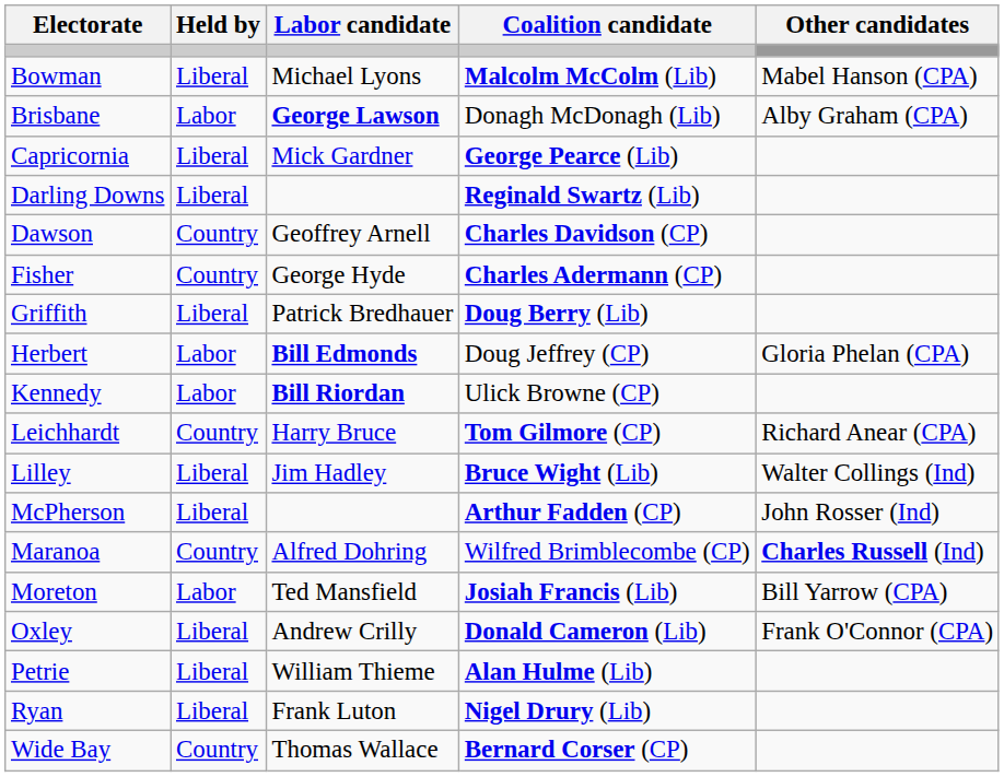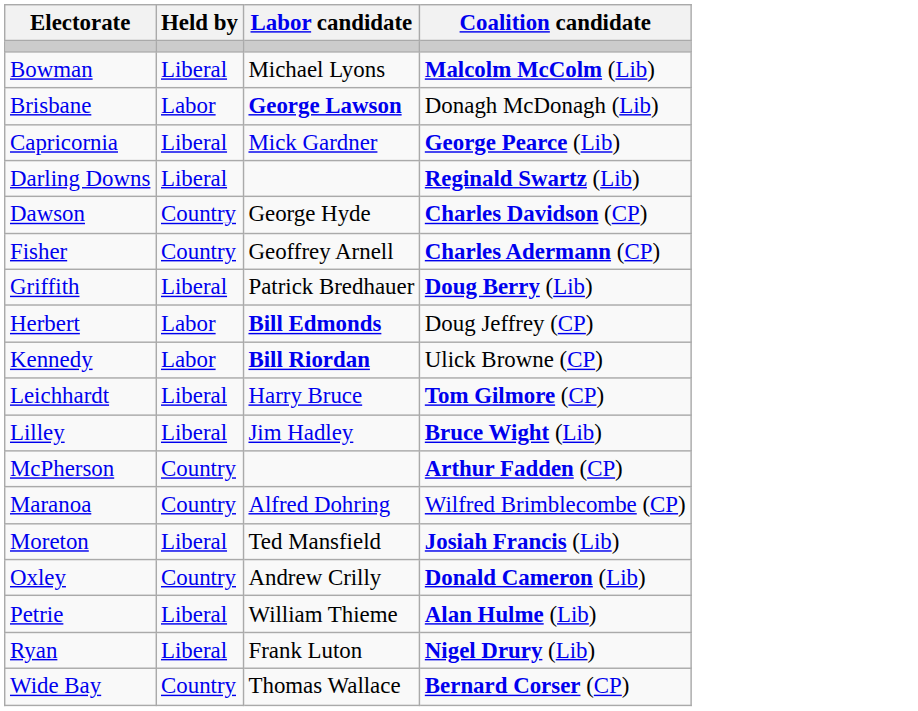- column: Other candidates | Mabel Hanson (CPA) | Alby Graham (CPA) | Gloria Phelan (CPA) | Richard Anear (CPA) | Walter Collings (Ind) | John Rosser (Ind) | Charles Russell (Ind) | Bill Yarrow (CPA) | Frank O'Connor (CPA)
Dawson | Labor candidate: Geoffrey Arnell -> George Hyde
Fisher | Labor candidate: George Hyde -> Geoffrey Arnell
Leichhardt | Held by: Country -> Liberal
McPherson | Held by: Liberal -> Country
Moreton | Held by: Labor -> Liberal
Oxley | Held by: Liberal -> Country
